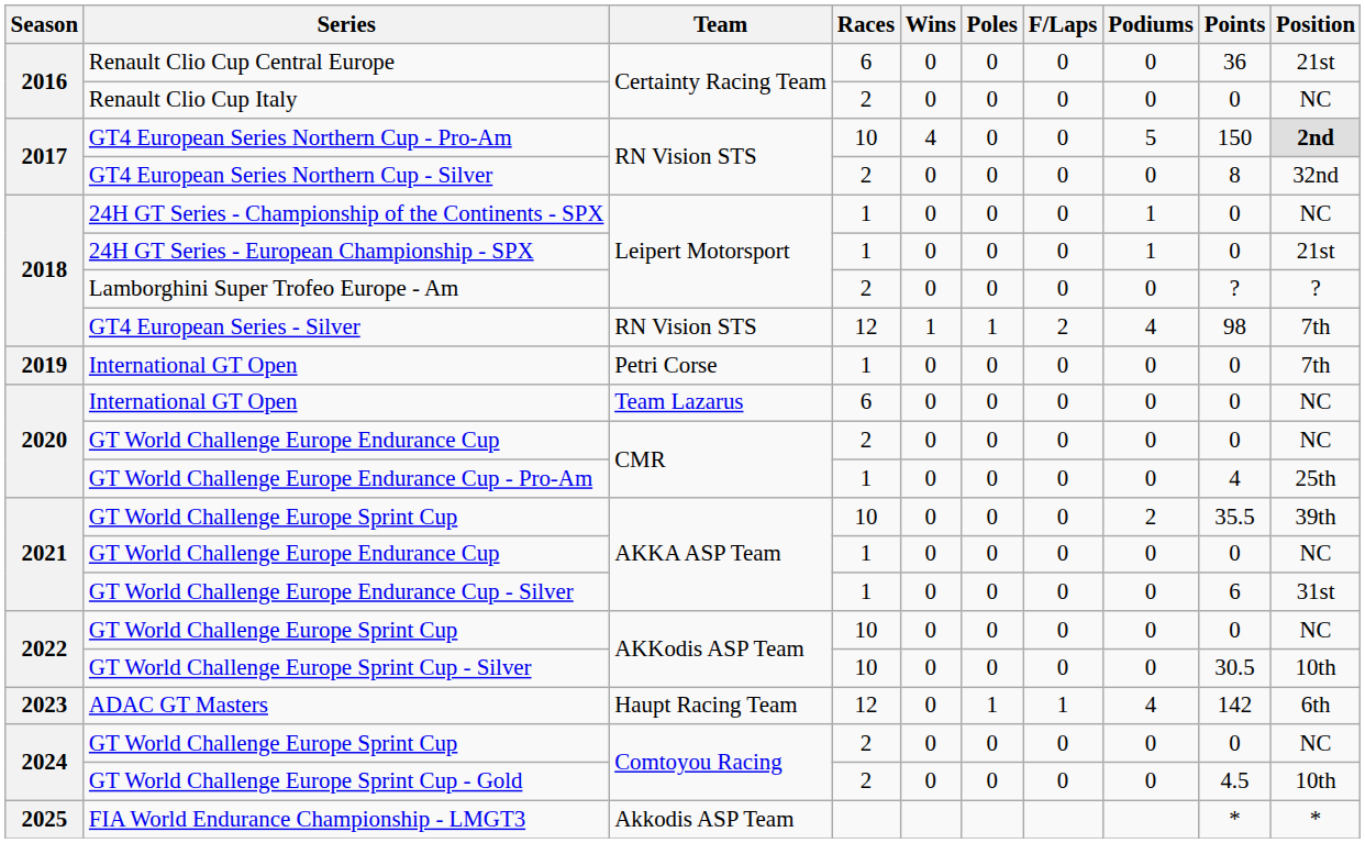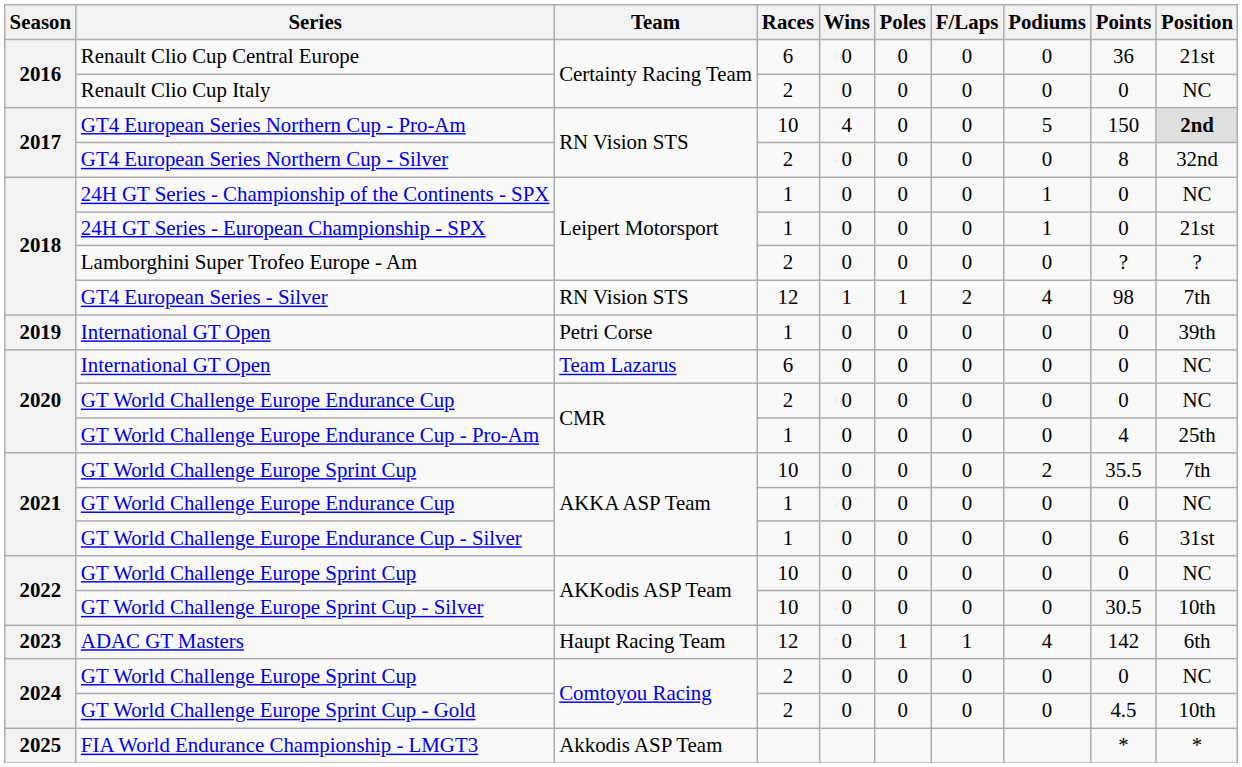International GT Open / Petri Corse | Position: 7th -> 39th
GT World Challenge Europe Sprint Cup / AKKA ASP Team | Position: 39th -> 7th
